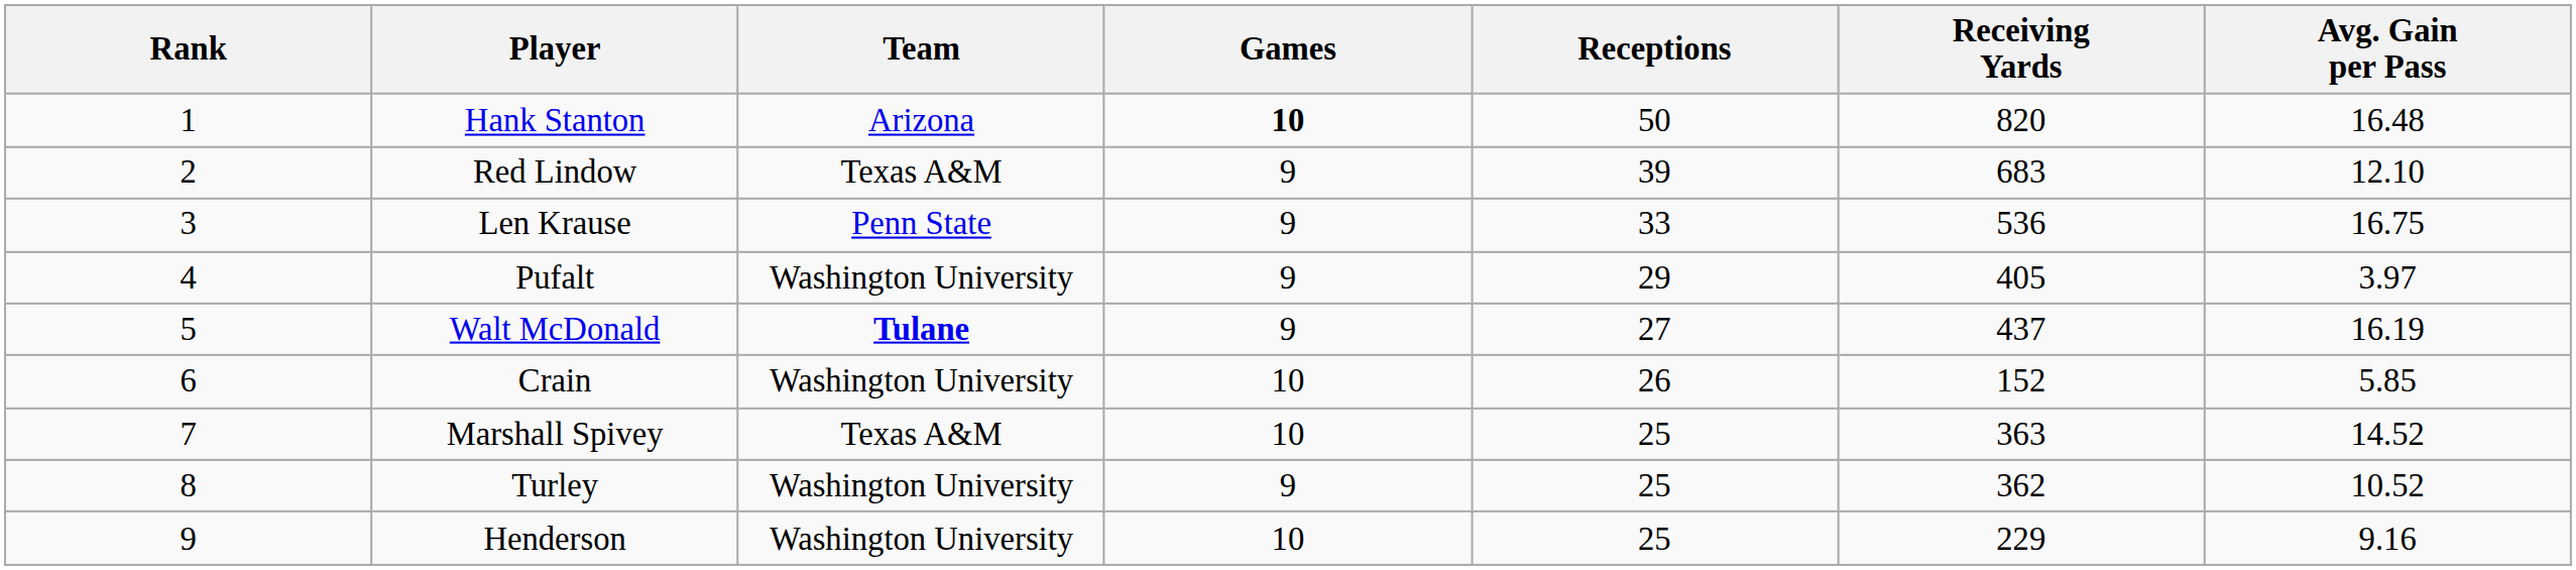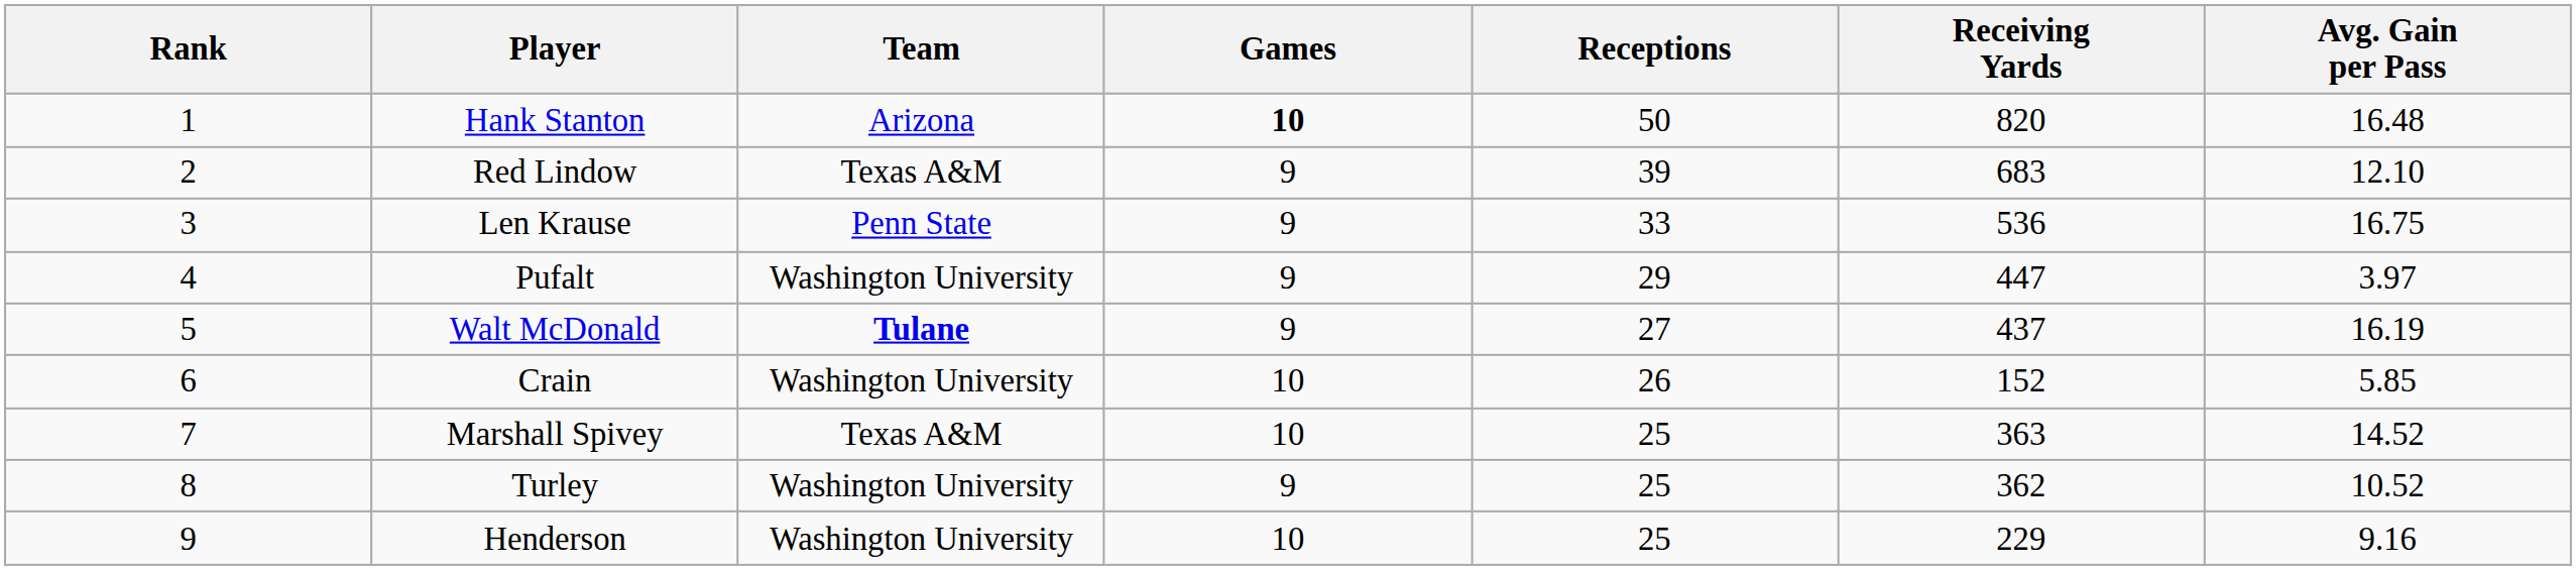Pufalt | Receiving Yards: 405 -> 447
